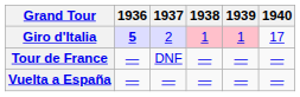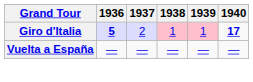Giro d'Italia | 1940: normal -> bold
- row: Tour de France | — | DNF | — | — | —
